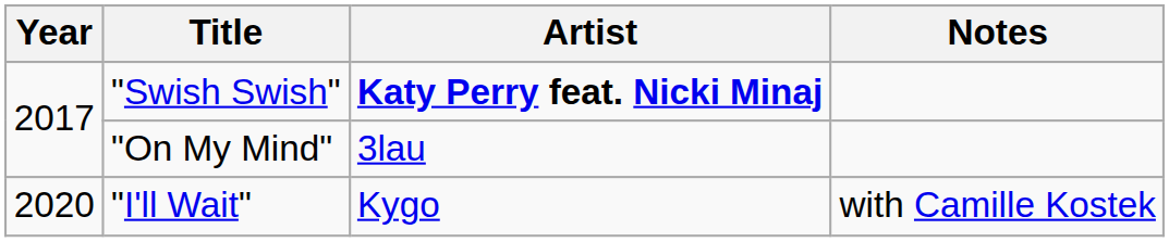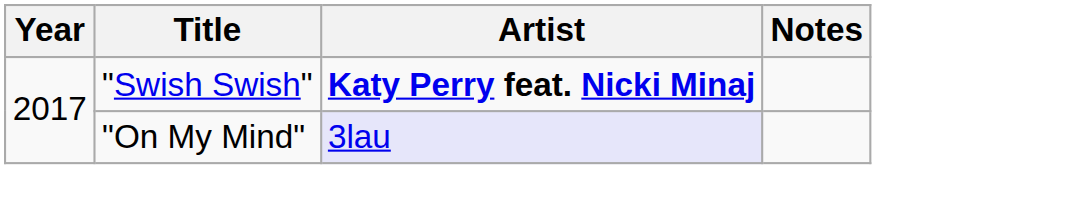"On My Mind" | Artist: no background -> lavender background
- row: 2020 | "I'll Wait" | Kygo | with Camille Kostek
